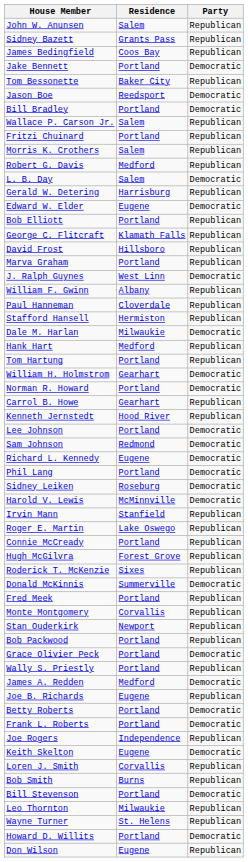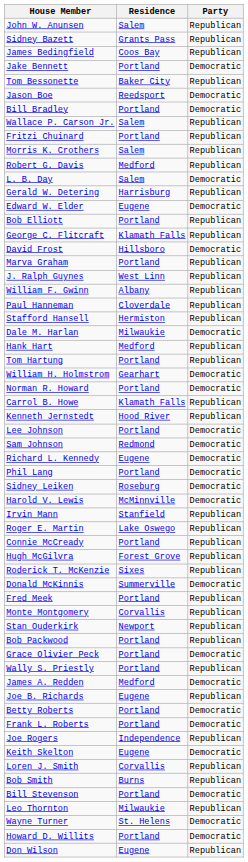David Frost | Party: Republican -> Democratic
J. Ralph Guynes | Party: Democratic -> Republican
Carrol B. Howe | Residence: Gearhart -> Klamath Falls
Wayne Turner | Party: Republican -> Democratic
